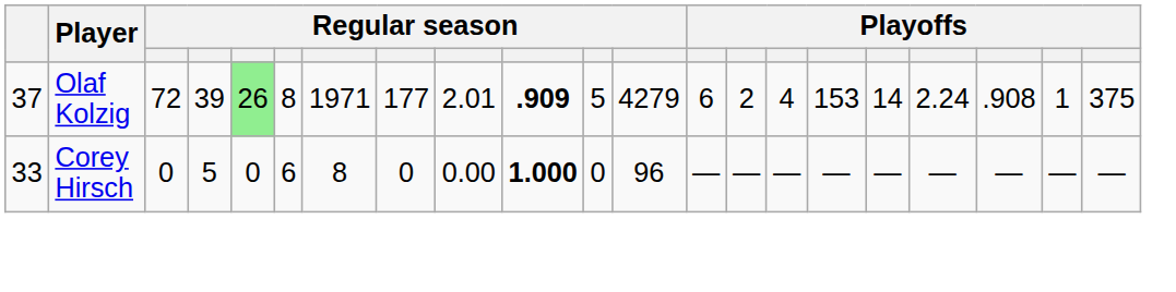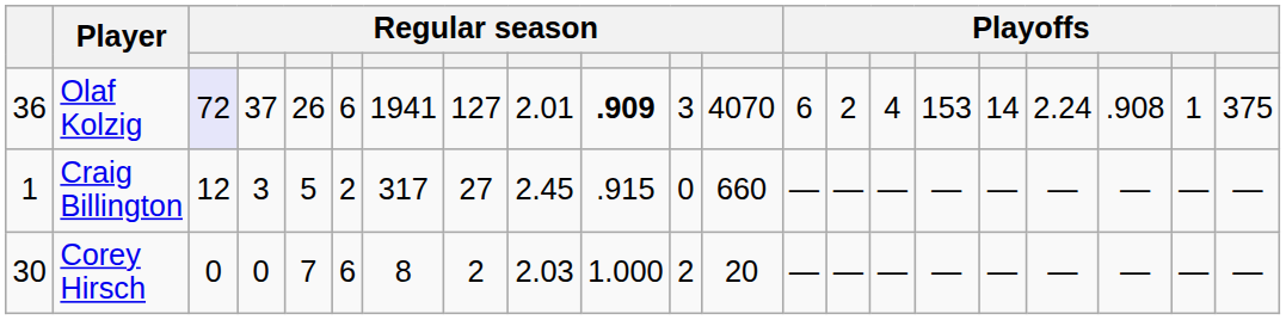Olaf Kolzig | column 1: 37 -> 36
Olaf Kolzig | column 3: no background -> lavender background
Olaf Kolzig | column 4: 39 -> 37
Olaf Kolzig | column 5: lightgreen background -> no background
Olaf Kolzig | column 6: 8 -> 6
Olaf Kolzig | column 7: 1971 -> 1941
Olaf Kolzig | column 8: 177 -> 127
Olaf Kolzig | column 11: 5 -> 3
Olaf Kolzig | column 12: 4279 -> 4070
+ row: 1 | Craig Billington | 12 | 3 | 5 | 2 | 317 | 27 | 2.45 | .915 | 0 | 660 | — | — | — | — | — | — | — | — | —
Corey Hirsch | column 1: 33 -> 30
Corey Hirsch | column 4: 5 -> 0
Corey Hirsch | column 5: 0 -> 7
Corey Hirsch | column 8: 0 -> 2
Corey Hirsch | column 9: 0.00 -> 2.03
Corey Hirsch | column 10: bold -> normal
Corey Hirsch | column 11: 0 -> 2
Corey Hirsch | column 12: 96 -> 20
